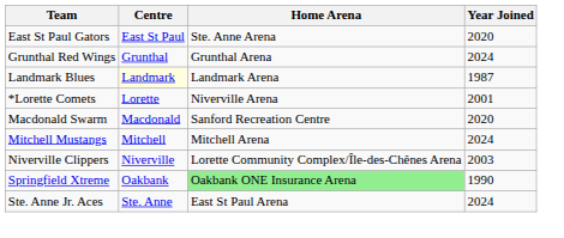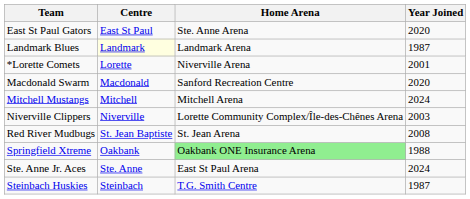- row: Grunthal Red Wings | Grunthal | Grunthal Arena | 2024
+ row: Red River Mudbugs | St. Jean Baptiste | St. Jean Arena | 2008
Springfield Xtreme | Year Joined: 1990 -> 1988
+ row: Steinbach Huskies | Steinbach | T.G. Smith Centre | 1987
